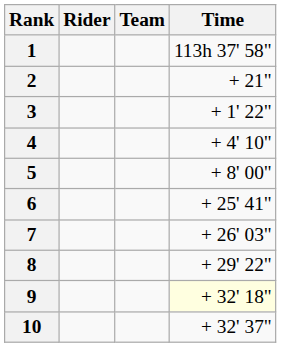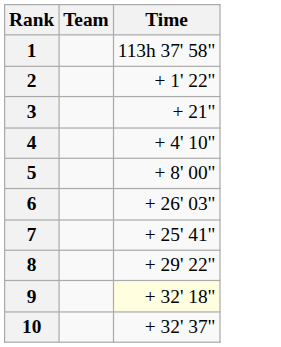- column: Rider
2 | Time: + 21" -> + 1' 22"
3 | Time: + 1' 22" -> + 21"
6 | Time: + 25' 41" -> + 26' 03"
7 | Time: + 26' 03" -> + 25' 41"
